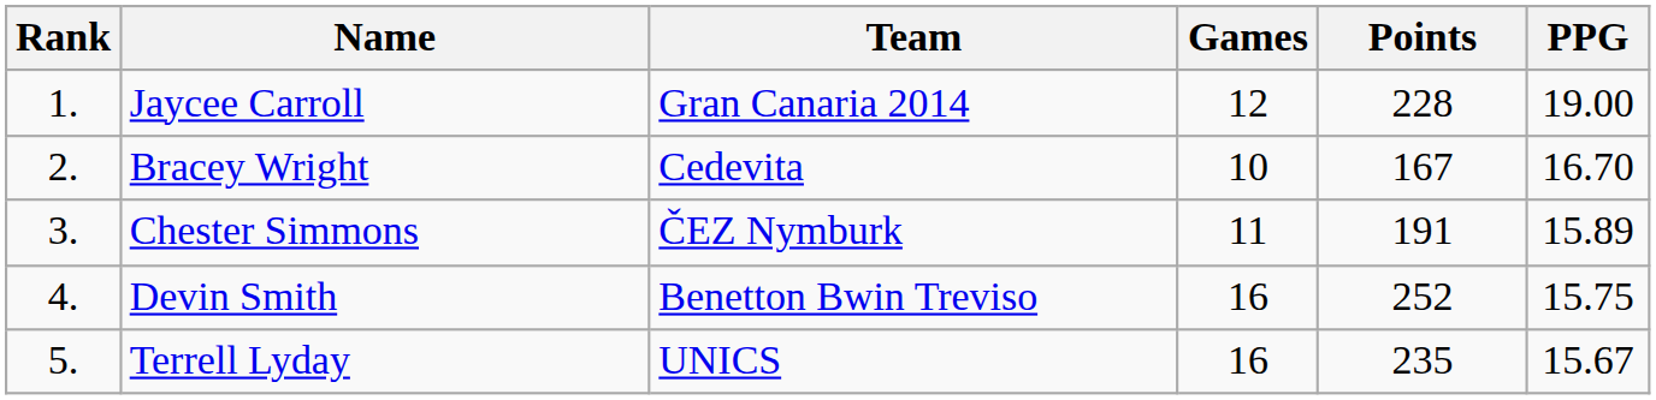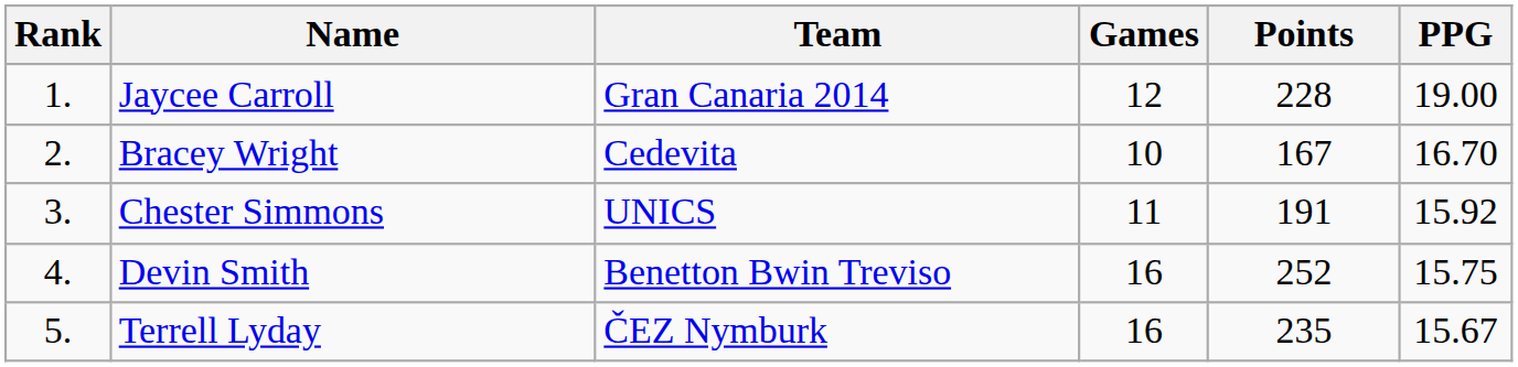Chester Simmons | Team: ČEZ Nymburk -> UNICS
Chester Simmons | PPG: 15.89 -> 15.92
Terrell Lyday | Team: UNICS -> ČEZ Nymburk
